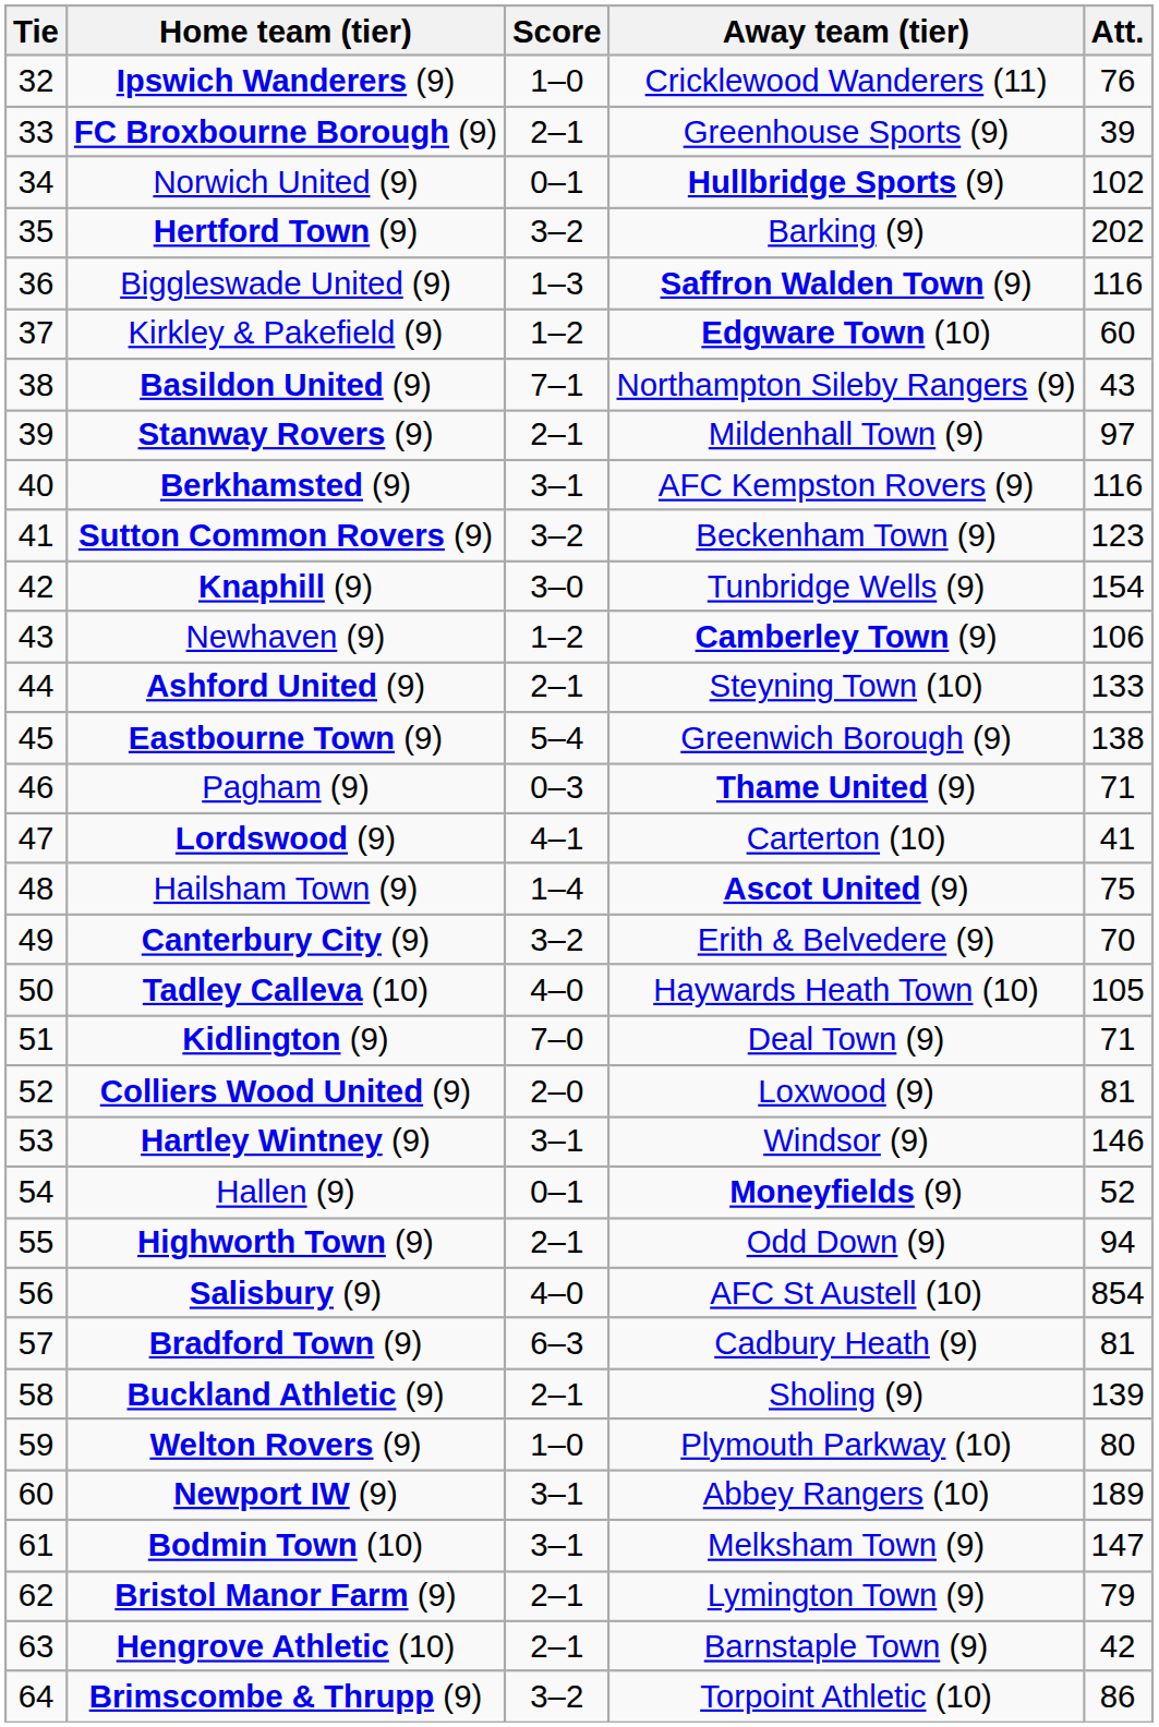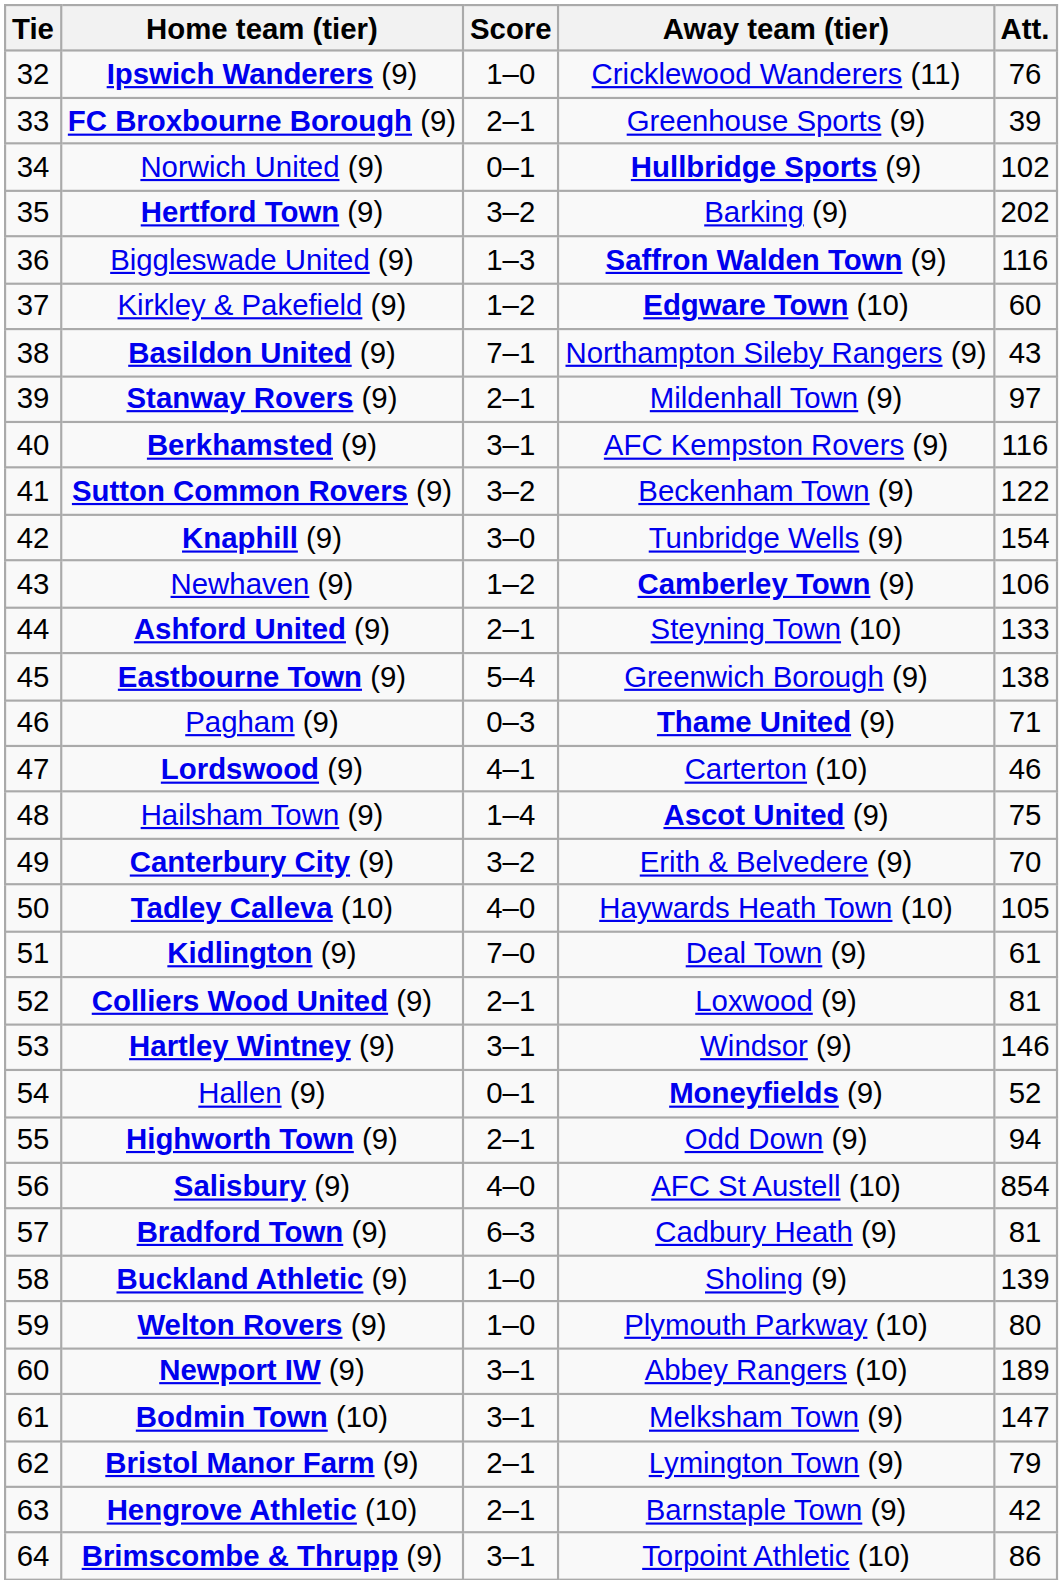Sutton Common Rovers (9) | Att.: 123 -> 122
Lordswood (9) | Att.: 41 -> 46
Kidlington (9) | Att.: 71 -> 61
Colliers Wood United (9) | Score: 2–0 -> 2–1
Buckland Athletic (9) | Score: 2–1 -> 1–0
Brimscombe & Thrupp (9) | Score: 3–2 -> 3–1
